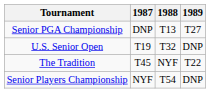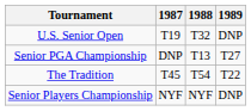rows swapped: Senior PGA Championship <-> U.S. Senior Open
The Tradition | 1988: NYF -> T54
Senior Players Championship | 1988: T54 -> NYF
